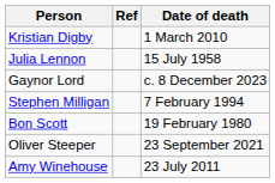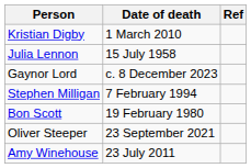columns swapped: Date of death <-> Ref
